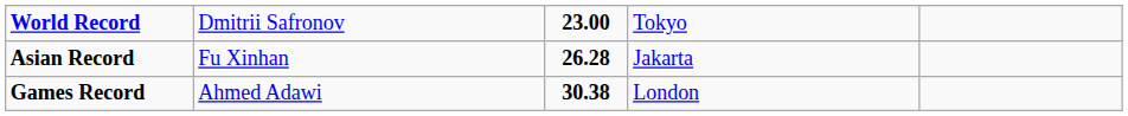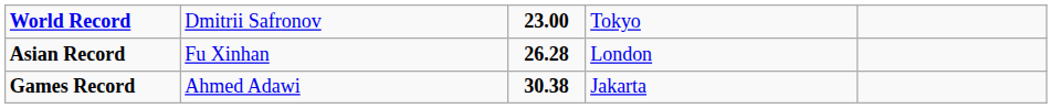Asian Record | column 4: Jakarta -> London
Games Record | column 4: London -> Jakarta
